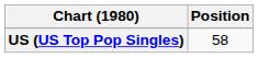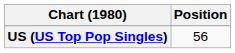US (US Top Pop Singles) | Position: 58 -> 56
